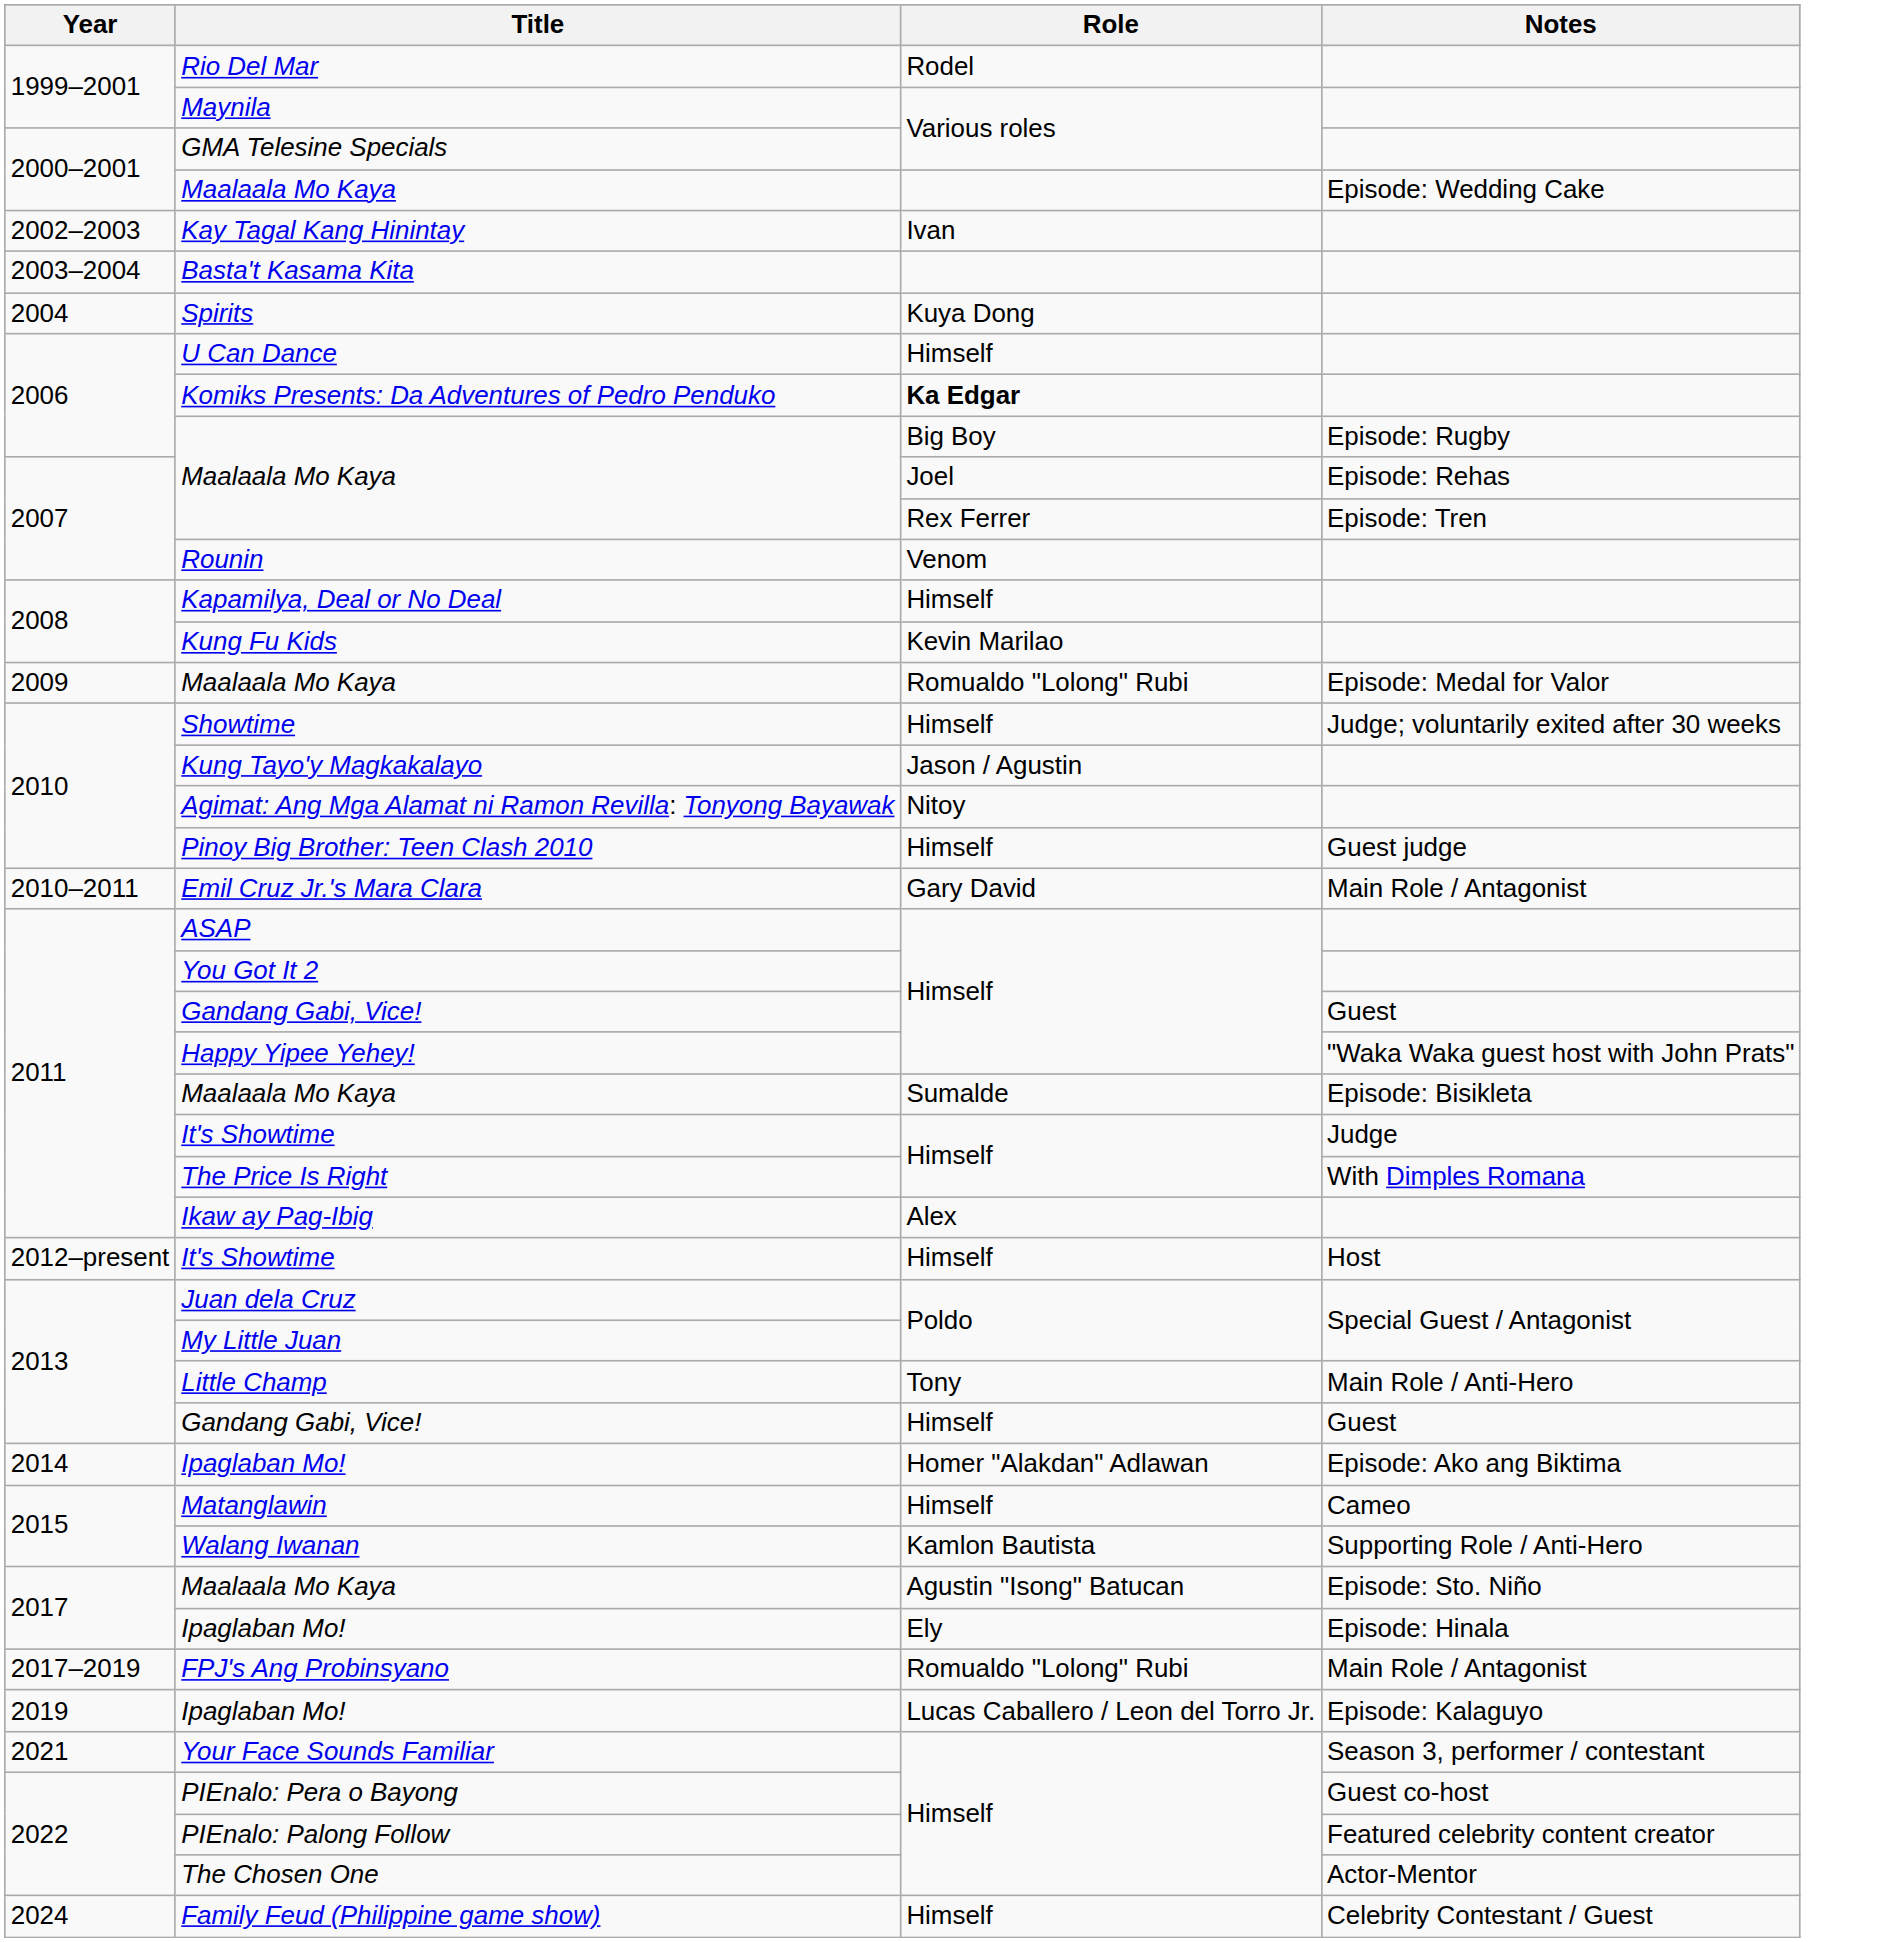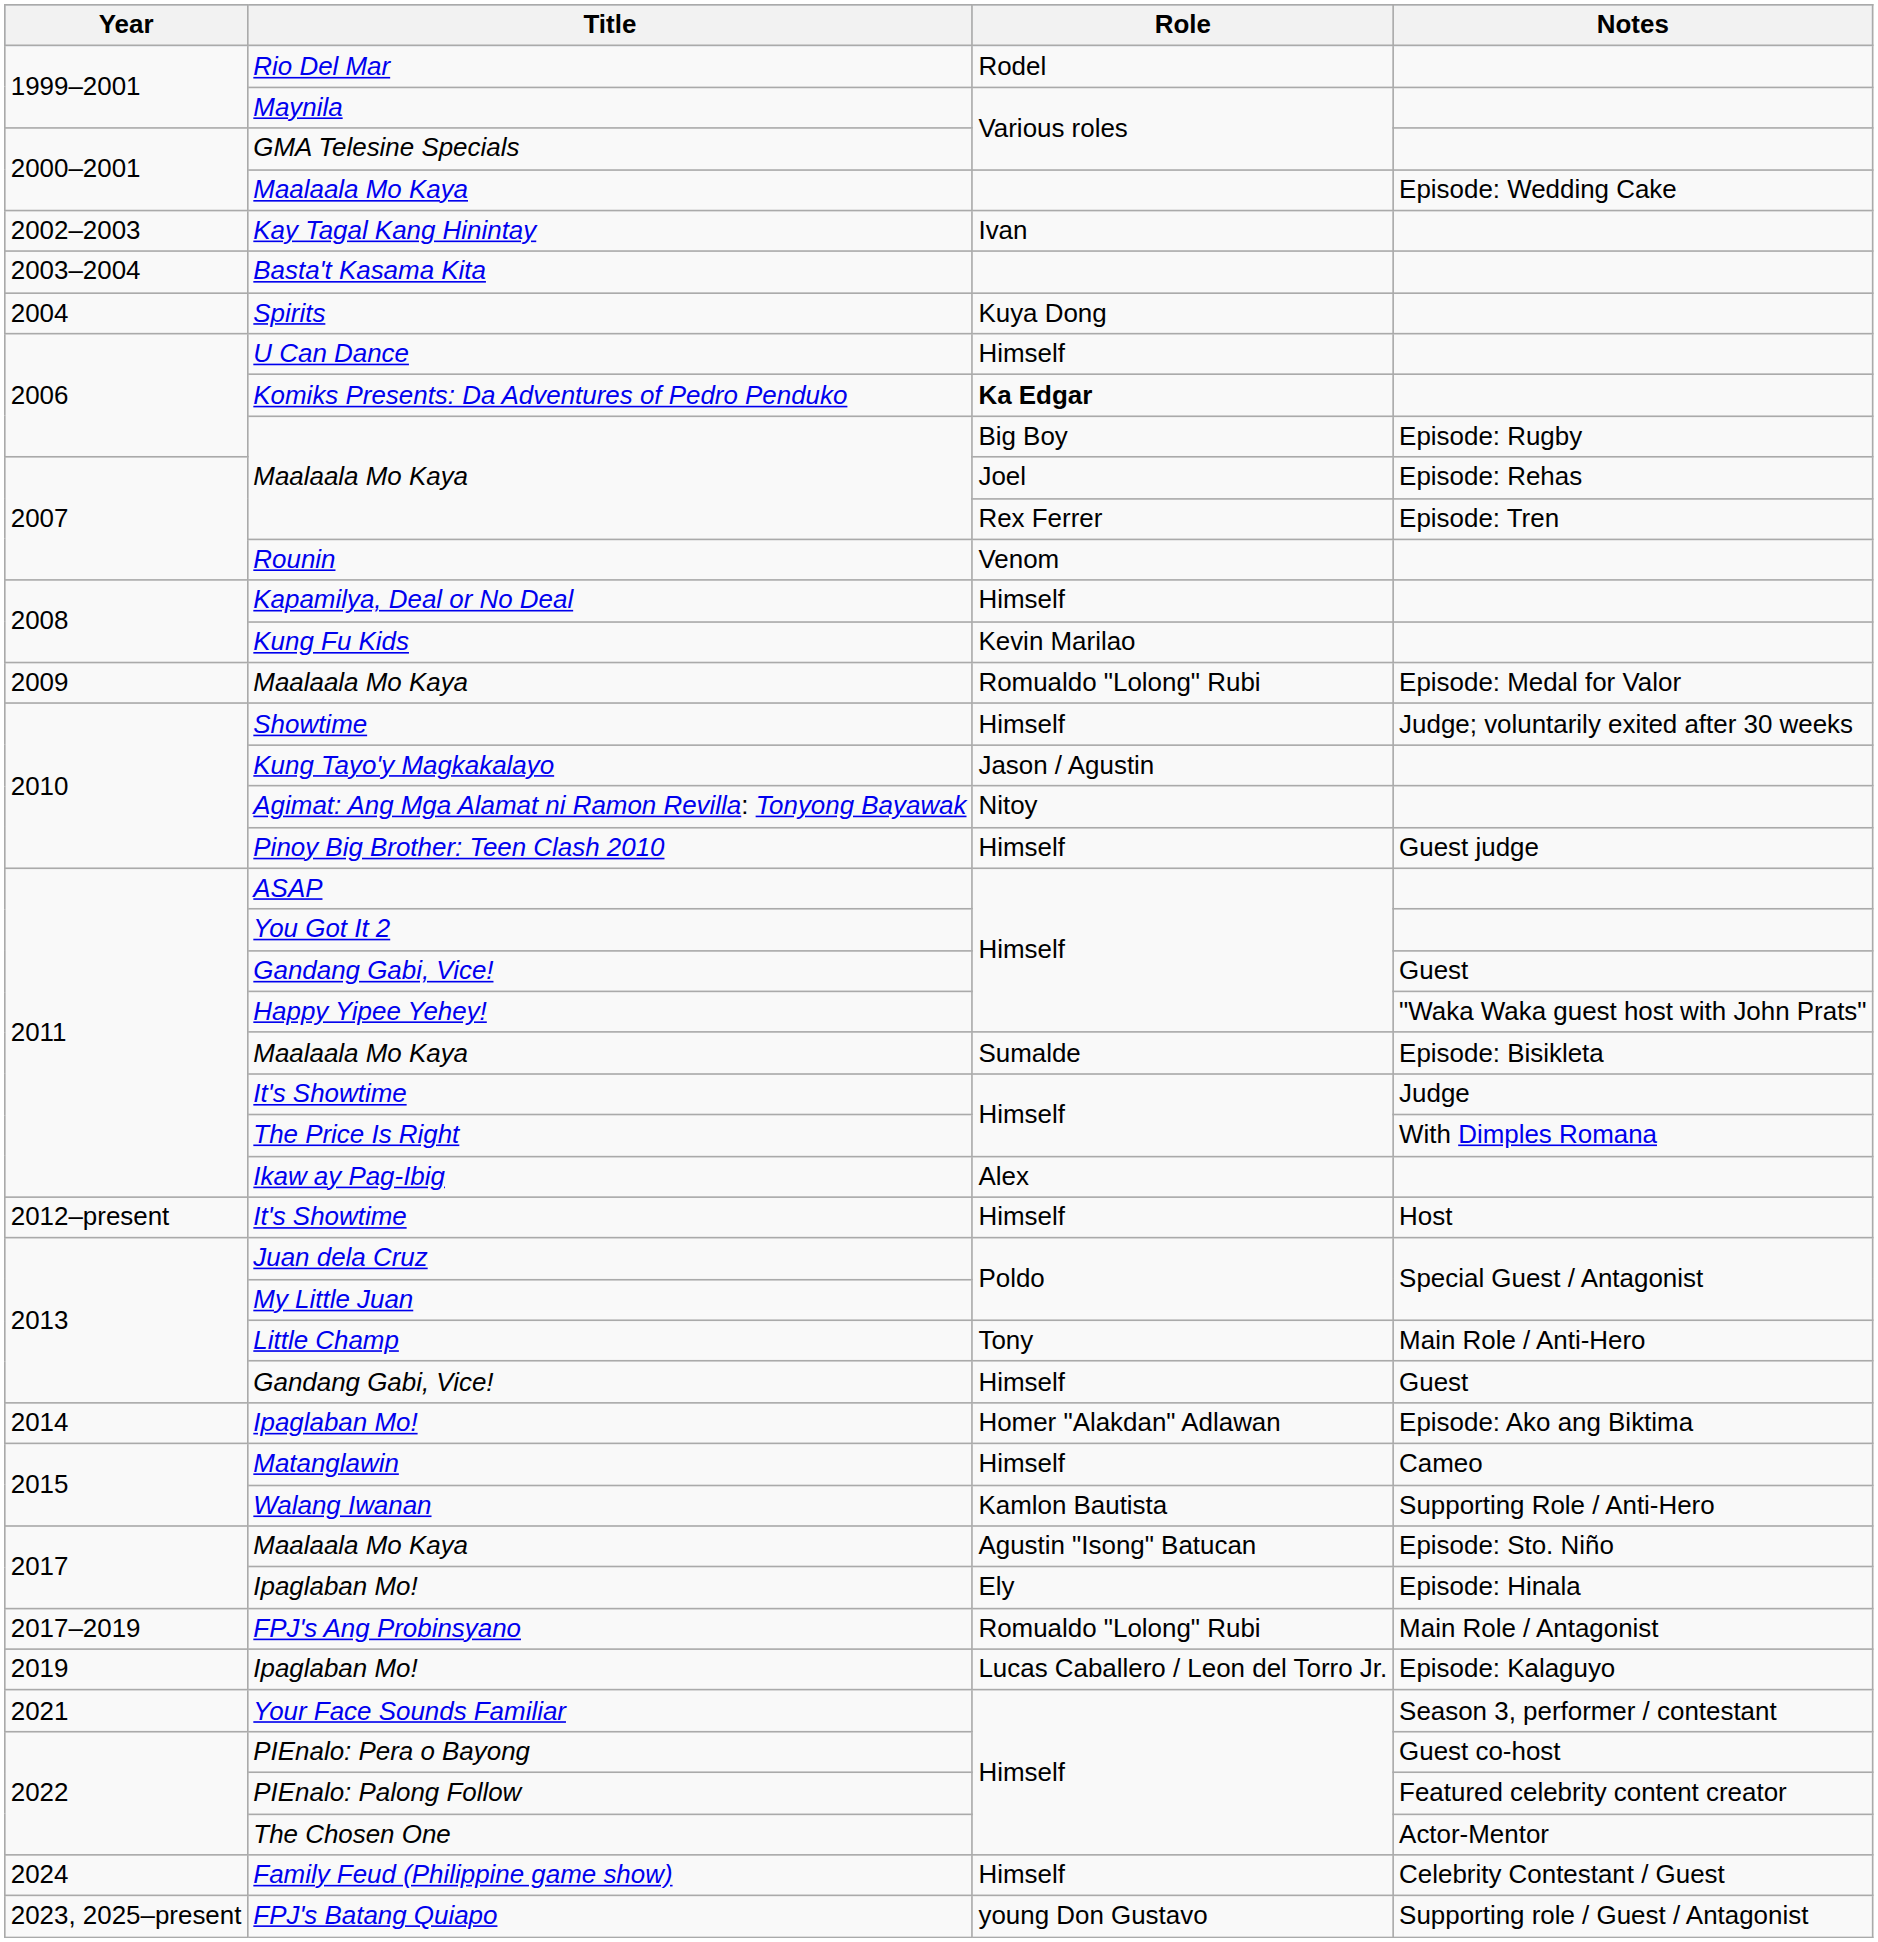- row: 2010–2011 | Emil Cruz Jr.'s Mara Clara | Gary David | Main Role / Antagonist
+ row: 2023, 2025–present | FPJ's Batang Quiapo | young Don Gustavo | Supporting role / Guest / Antagonist
